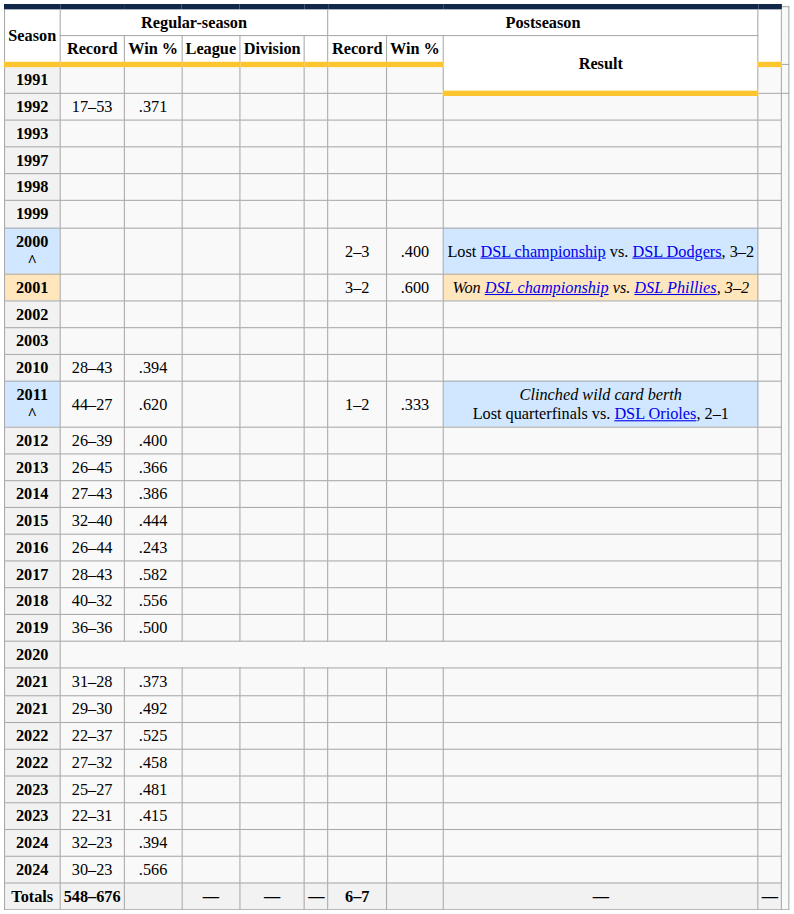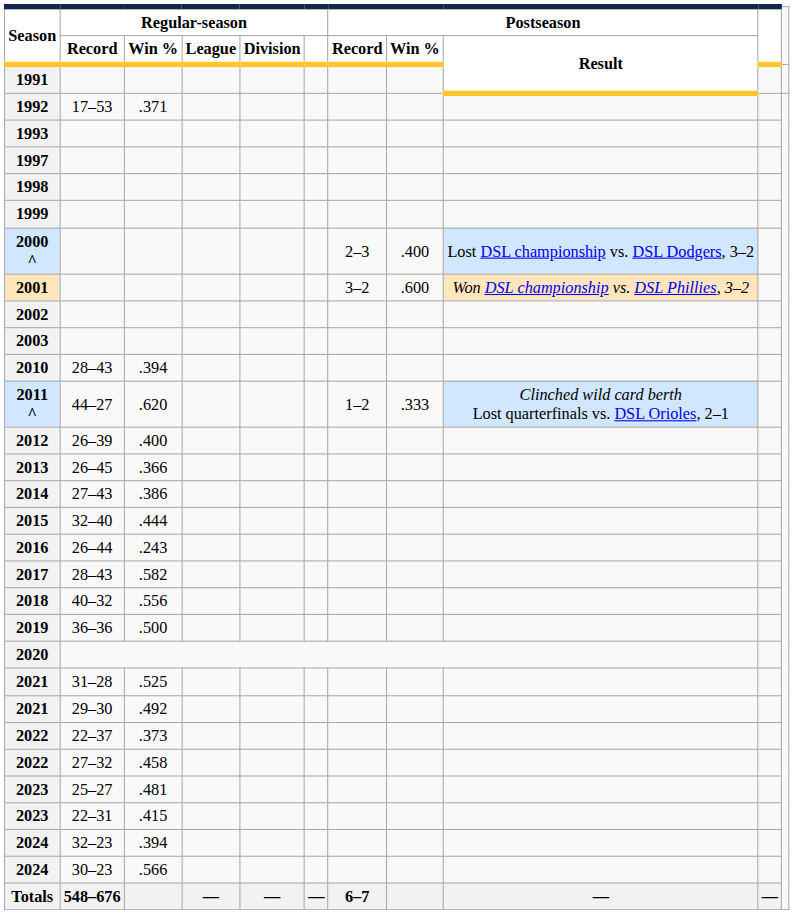2021 / 31–28 | Regular-season / Win %: .373 -> .525
2022 / 22–37 | Regular-season / Win %: .525 -> .373
